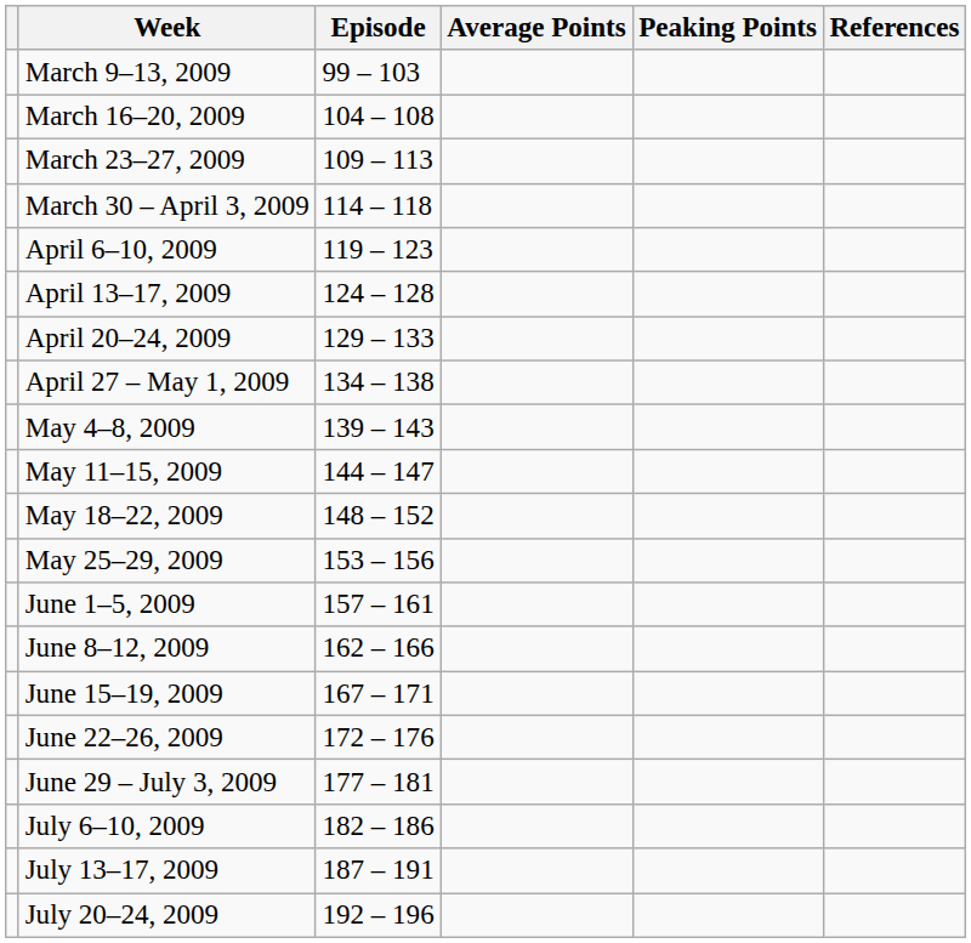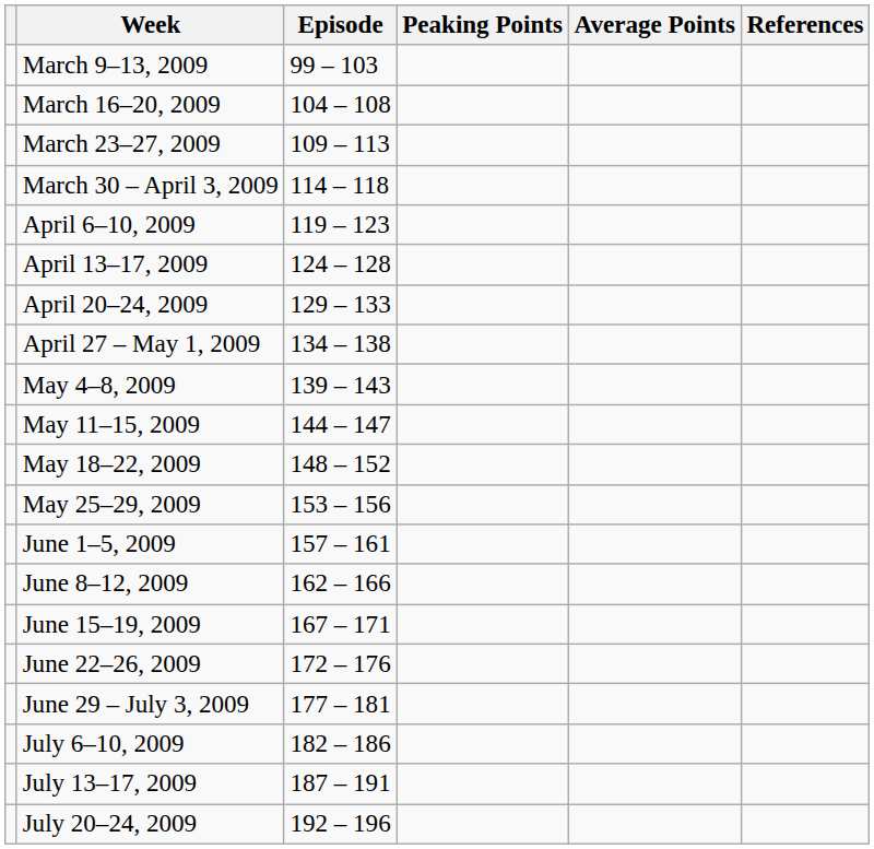columns swapped: Average Points <-> Peaking Points
